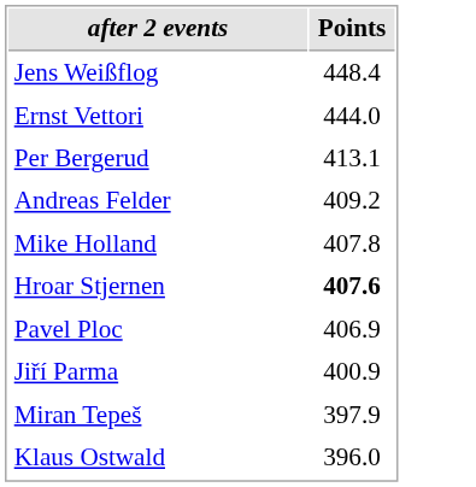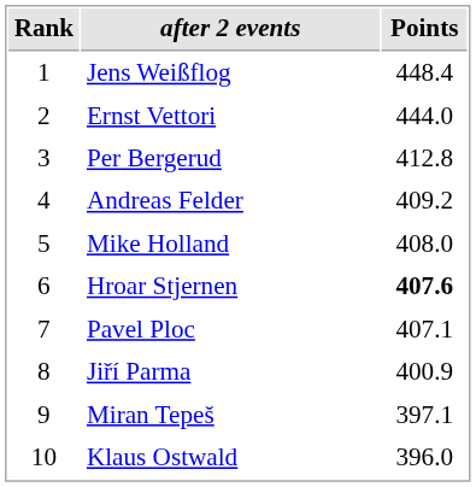+ column: Rank | 1 | 2 | 3 | 4 | 5 | 6 | 7 | 8 | 9 | 10
Per Bergerud | Points: 413.1 -> 412.8
Mike Holland | Points: 407.8 -> 408.0
Pavel Ploc | Points: 406.9 -> 407.1
Miran Tepeš | Points: 397.9 -> 397.1
